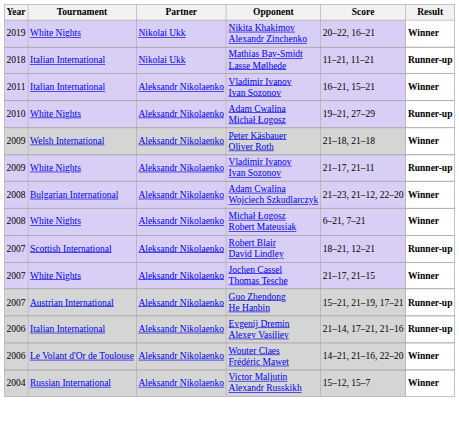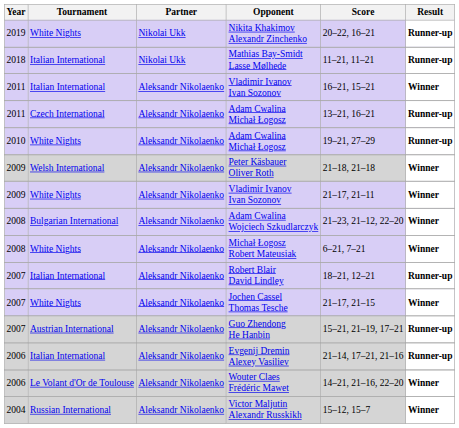Nikita Khakimov Alexandr Zinchenko | Result: Winner -> Runner-up
+ row: 2011 | Czech International | Aleksandr Nikolaenko | Adam Cwalina Michał Łogosz | 13–21, 16–21 | Runner-up
2009 / Vladimir Ivanov Ivan Sozonov | Result: Runner-up -> Winner
Robert Blair David Lindley | Tournament: Scottish International -> Italian International
